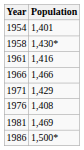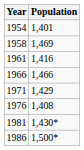1958 | Population: 1,430* -> 1,469
1981 | Population: 1,469 -> 1,430*
